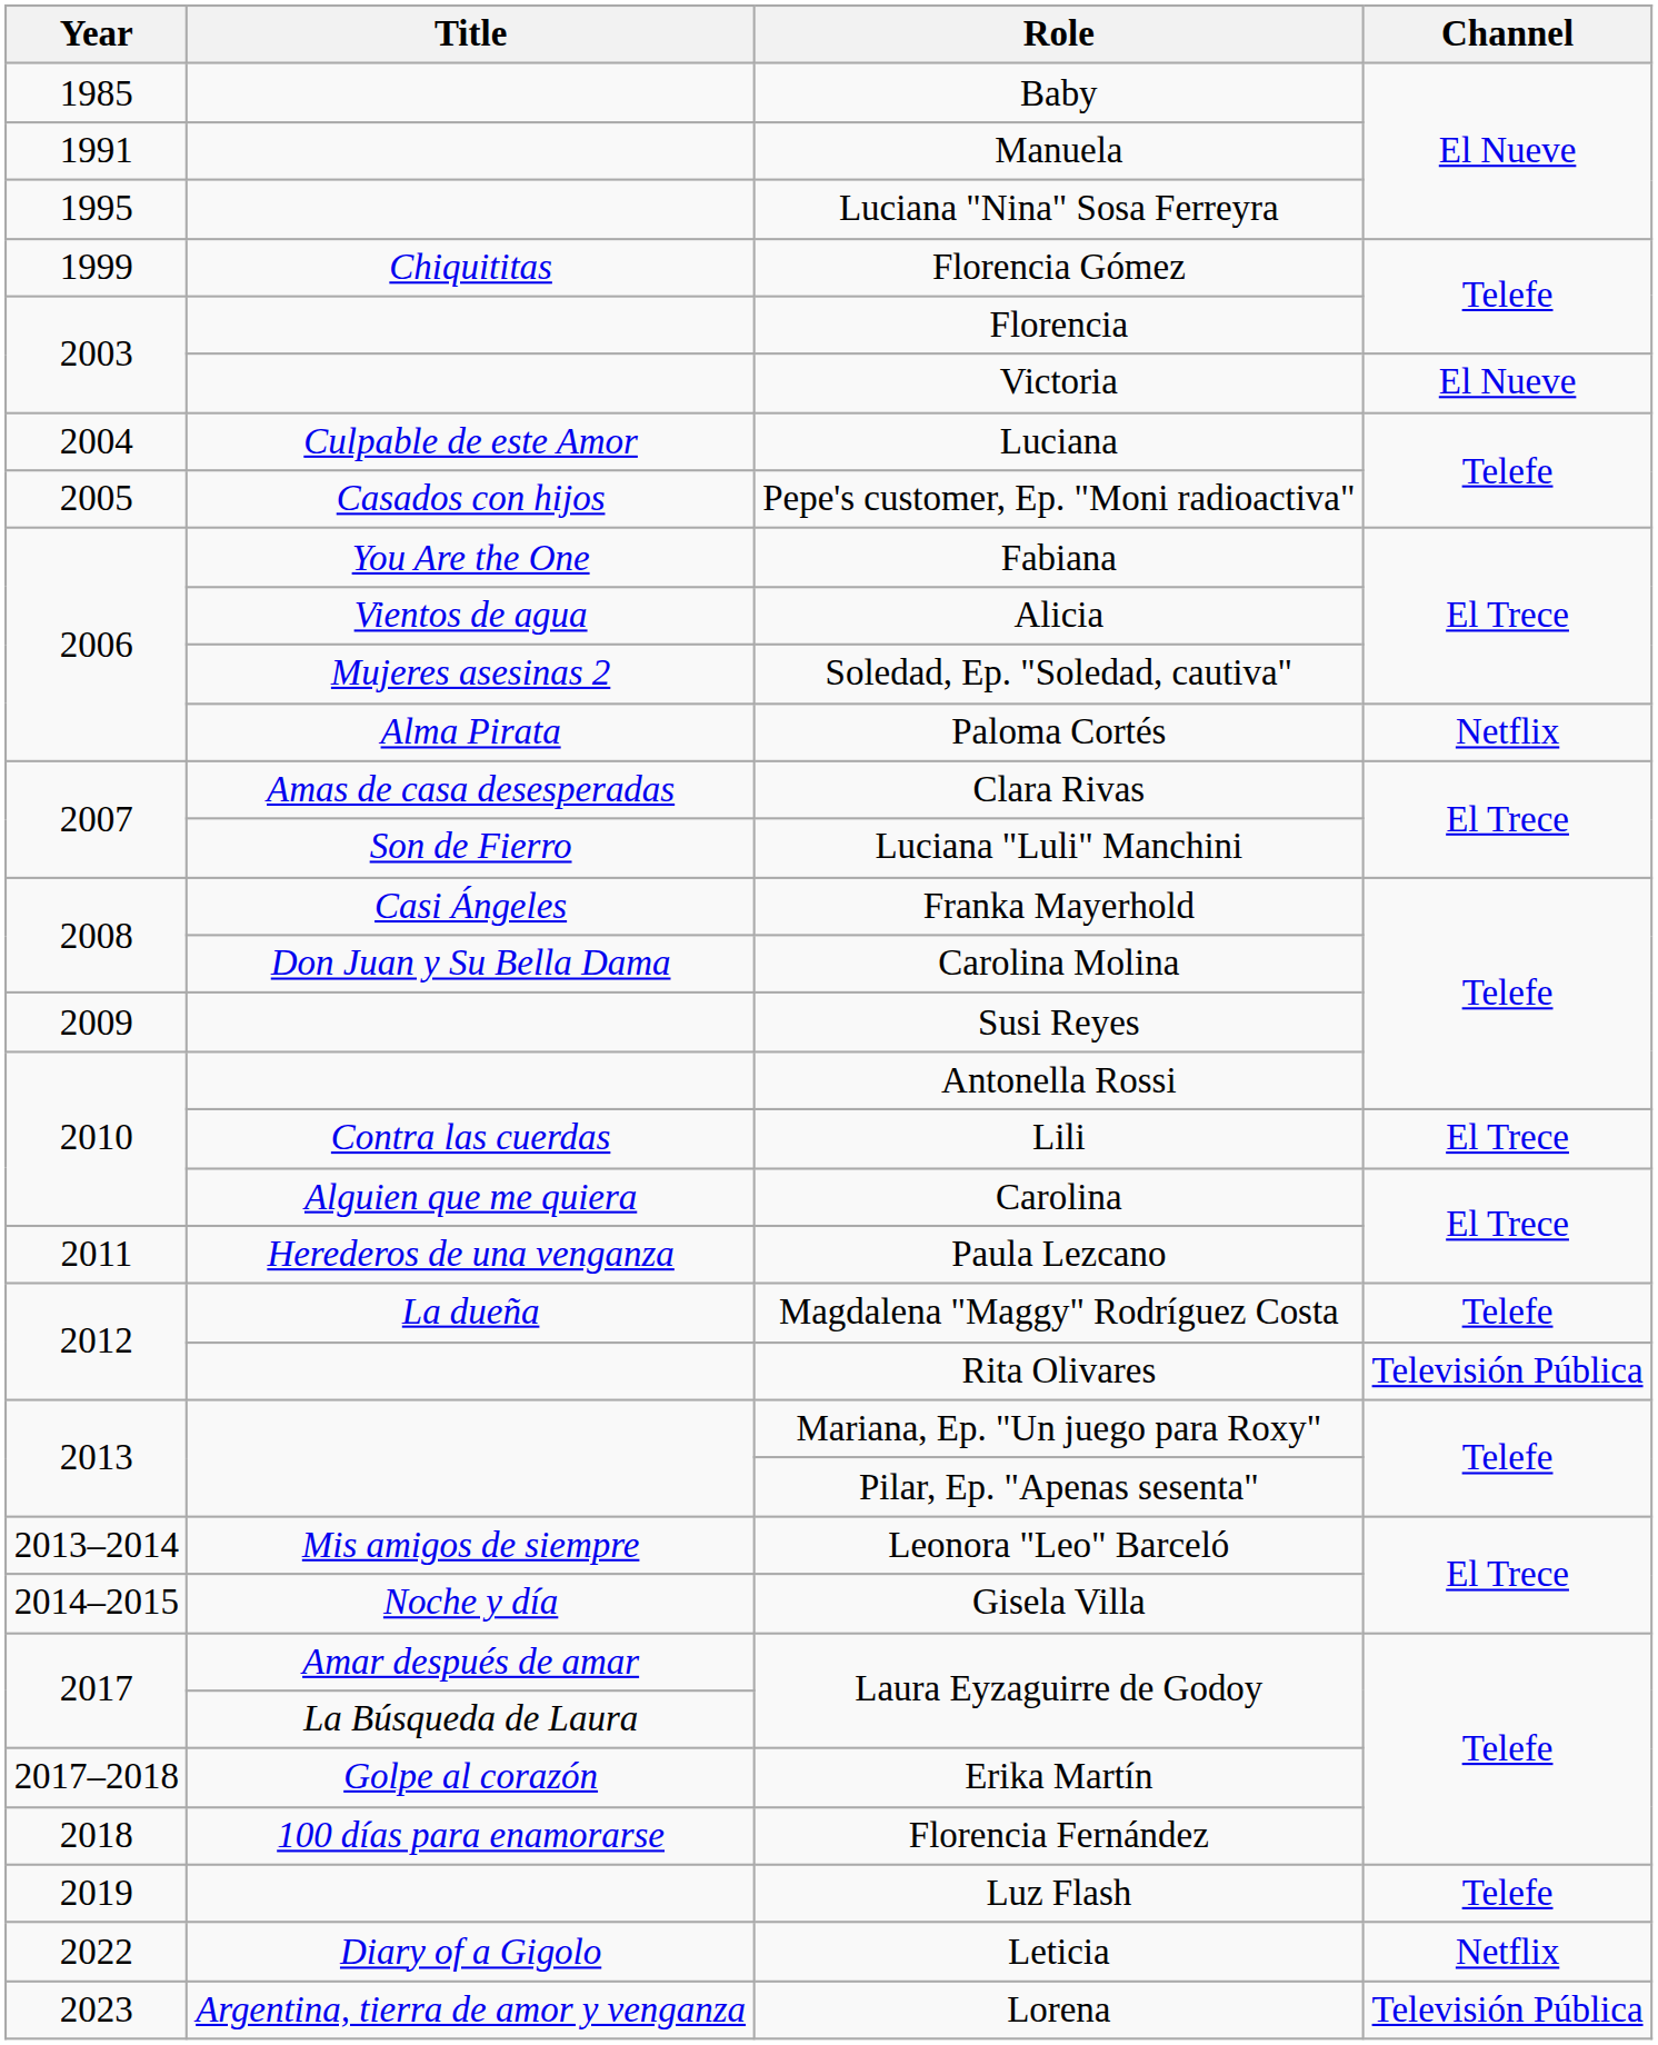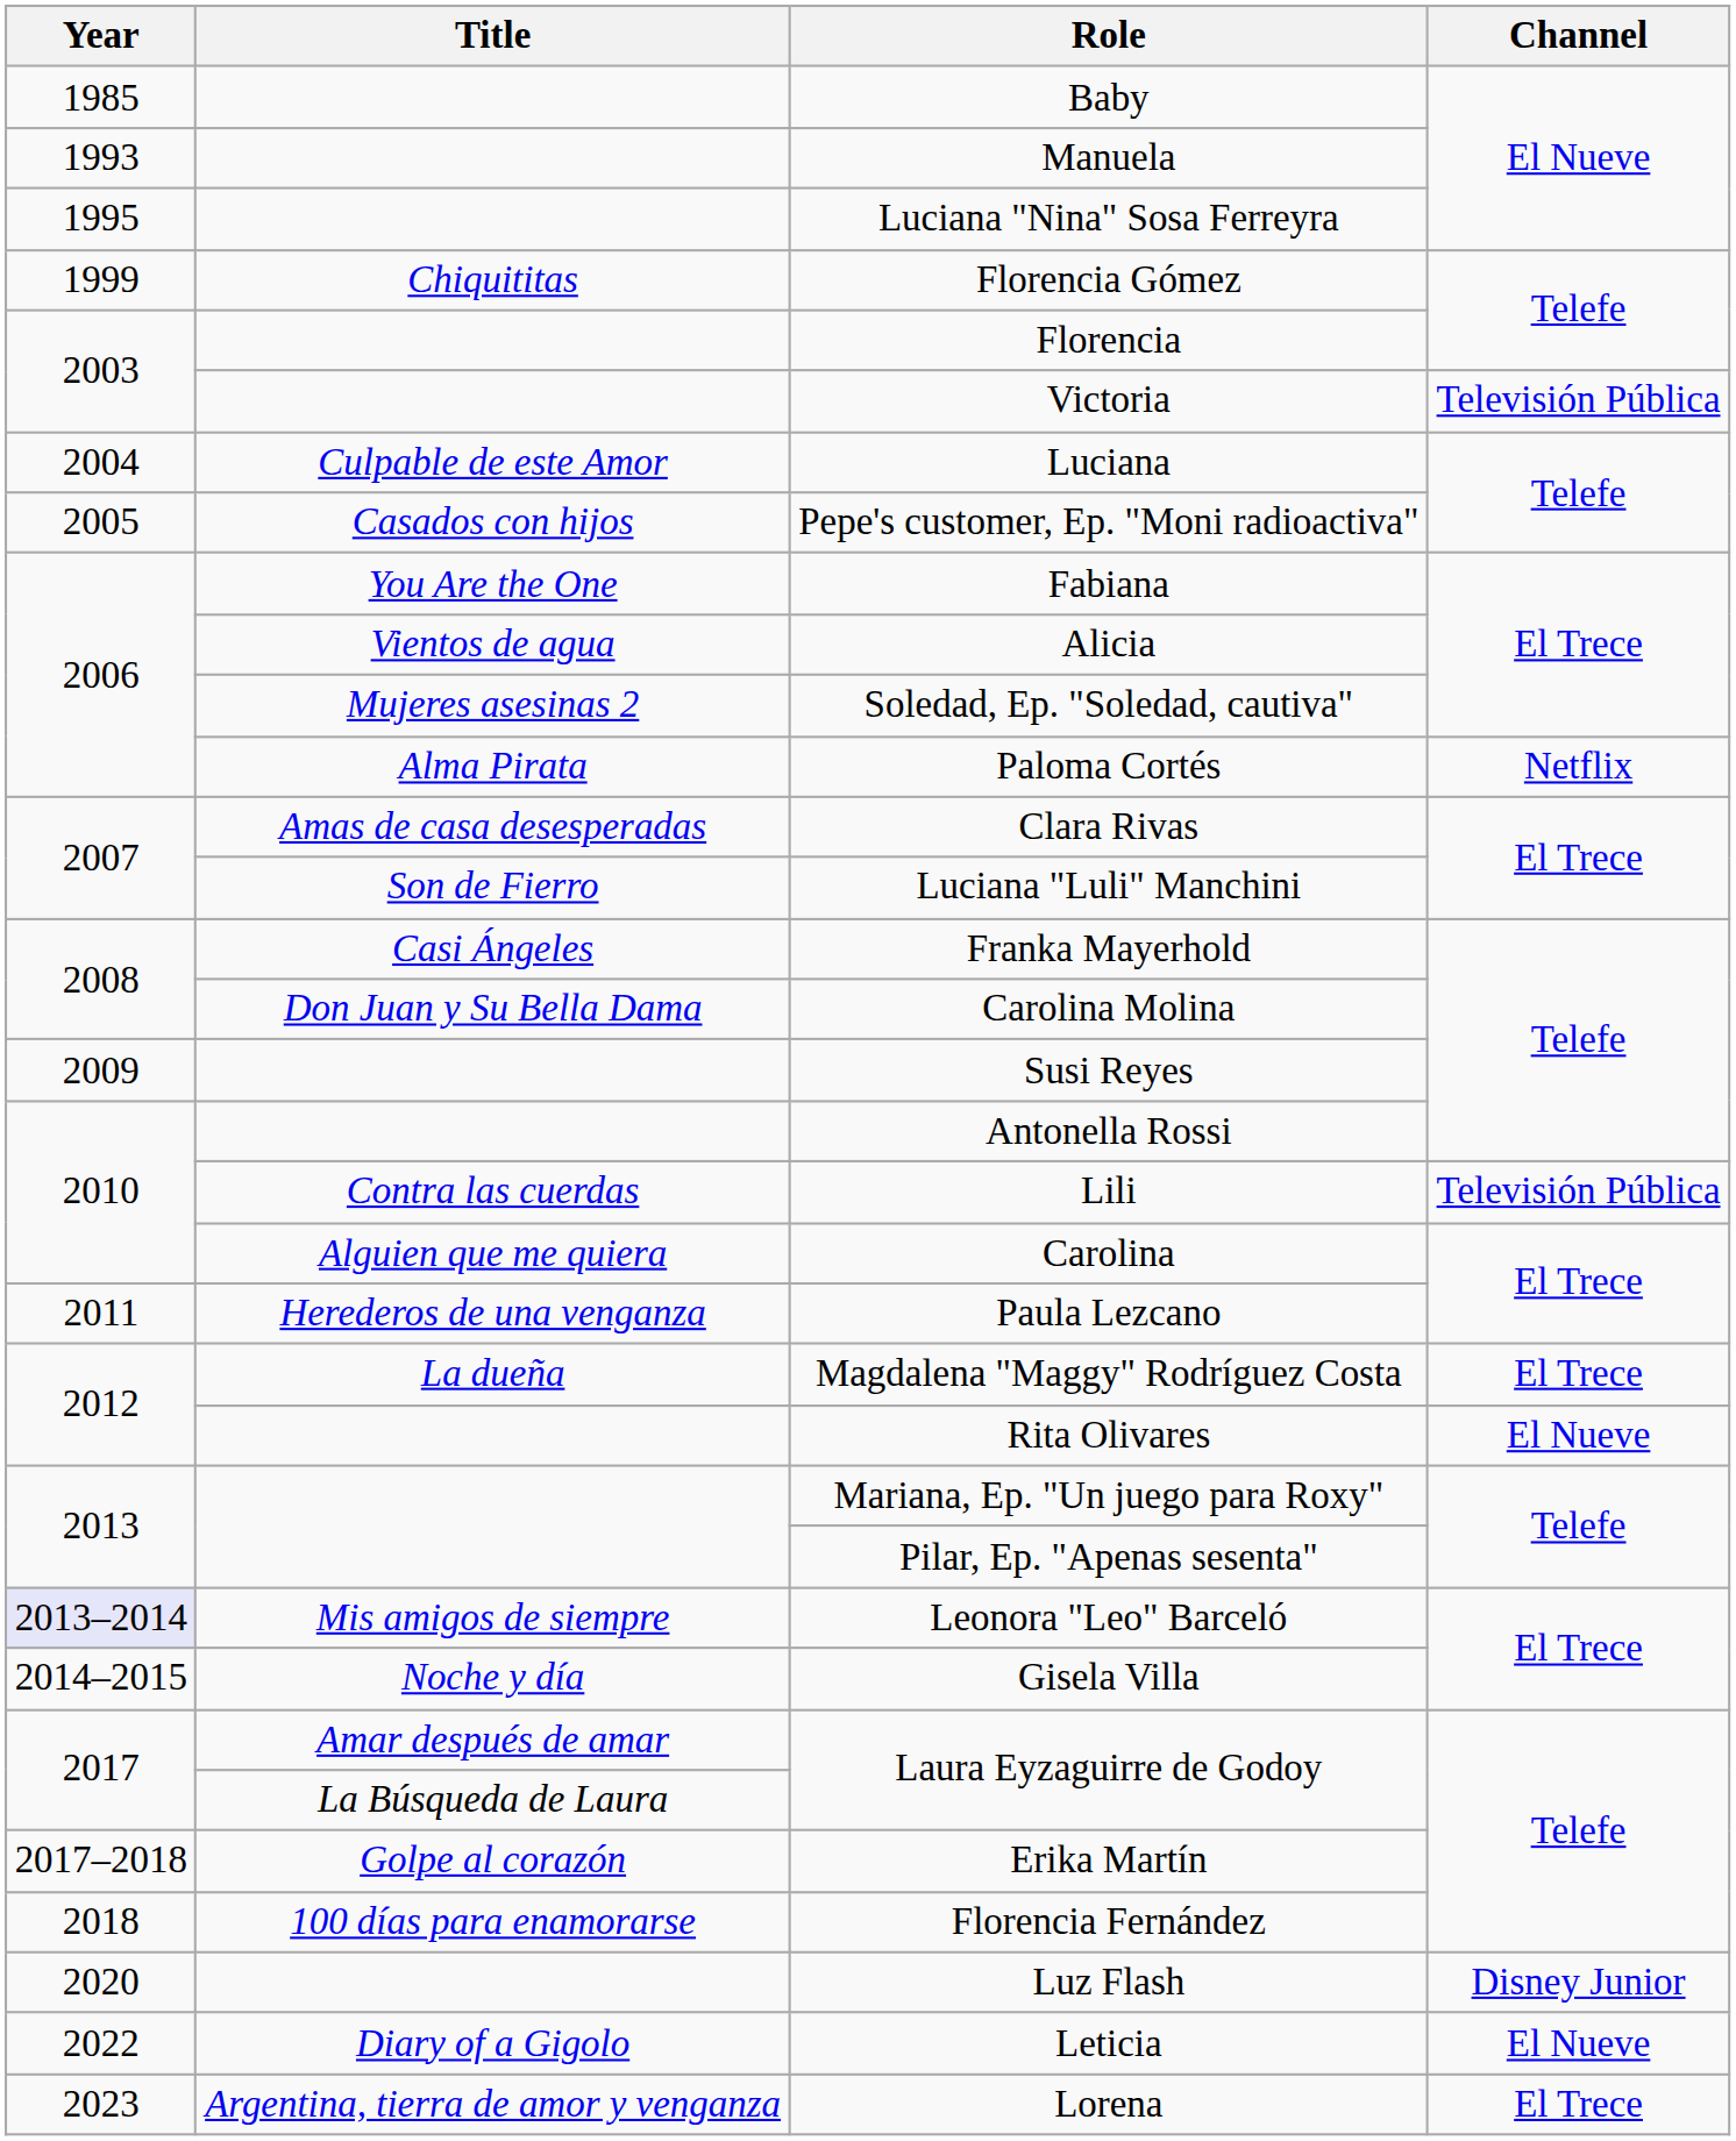Manuela | Year: 1991 -> 1993
Victoria | Channel: El Nueve -> Televisión Pública
Lili | Channel: El Trece -> Televisión Pública
Magdalena "Maggy" Rodríguez Costa | Channel: Telefe -> El Trece
Rita Olivares | Channel: Televisión Pública -> El Nueve
Leonora "Leo" Barceló | Year: no background -> lavender background
Luz Flash | Year: 2019 -> 2020
Luz Flash | Channel: Telefe -> Disney Junior
Leticia | Channel: Netflix -> El Nueve
Lorena | Channel: Televisión Pública -> El Trece
